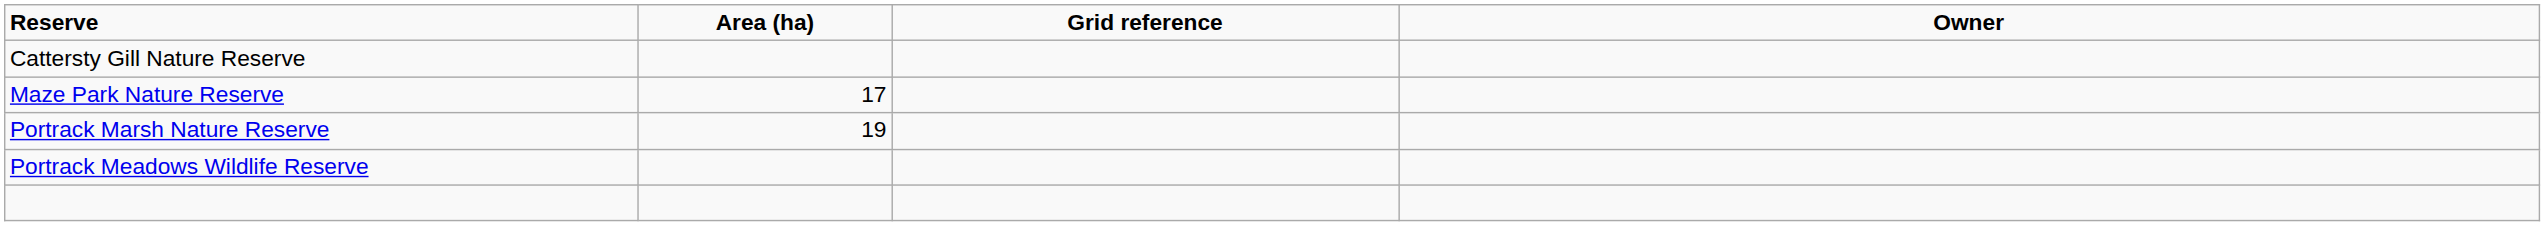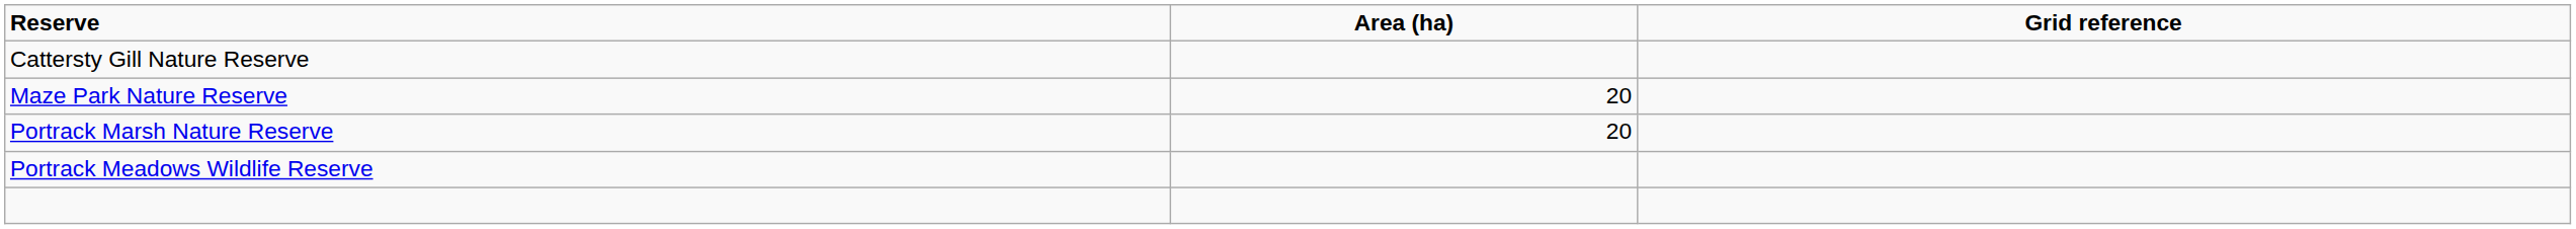- column: Owner
Maze Park Nature Reserve | Area (ha): 17 -> 20
Portrack Marsh Nature Reserve | Area (ha): 19 -> 20
